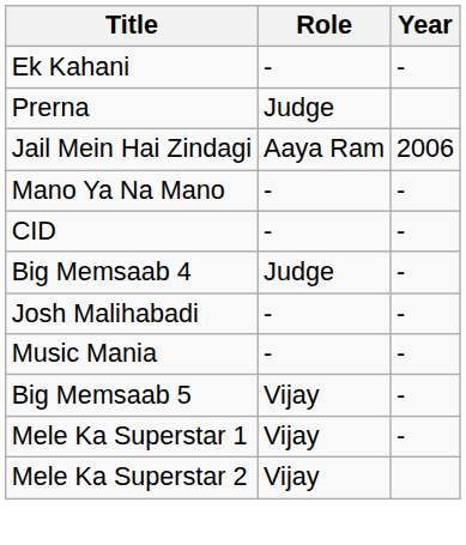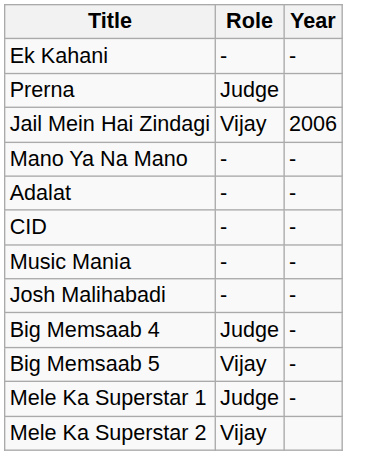Jail Mein Hai Zindagi | Role: Aaya Ram -> Vijay
+ row: Adalat | - | -
rows swapped: Music Mania <-> Big Memsaab 4
Mele Ka Superstar 1 | Role: Vijay -> Judge
